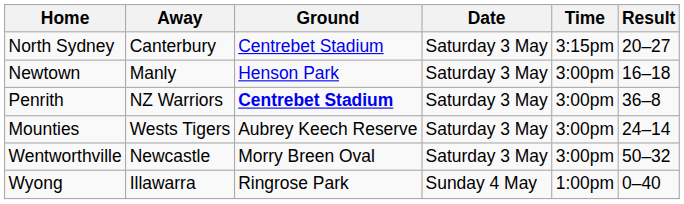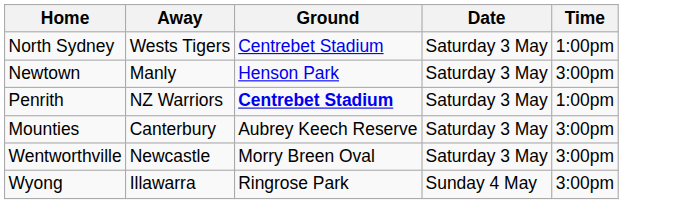- column: Result | 20–27 | 16–18 | 36–8 | 24–14 | 50–32 | 0–40
North Sydney | Away: Canterbury -> Wests Tigers
North Sydney | Time: 3:15pm -> 1:00pm
Penrith | Time: 3:00pm -> 1:00pm
Mounties | Away: Wests Tigers -> Canterbury
Wyong | Time: 1:00pm -> 3:00pm
